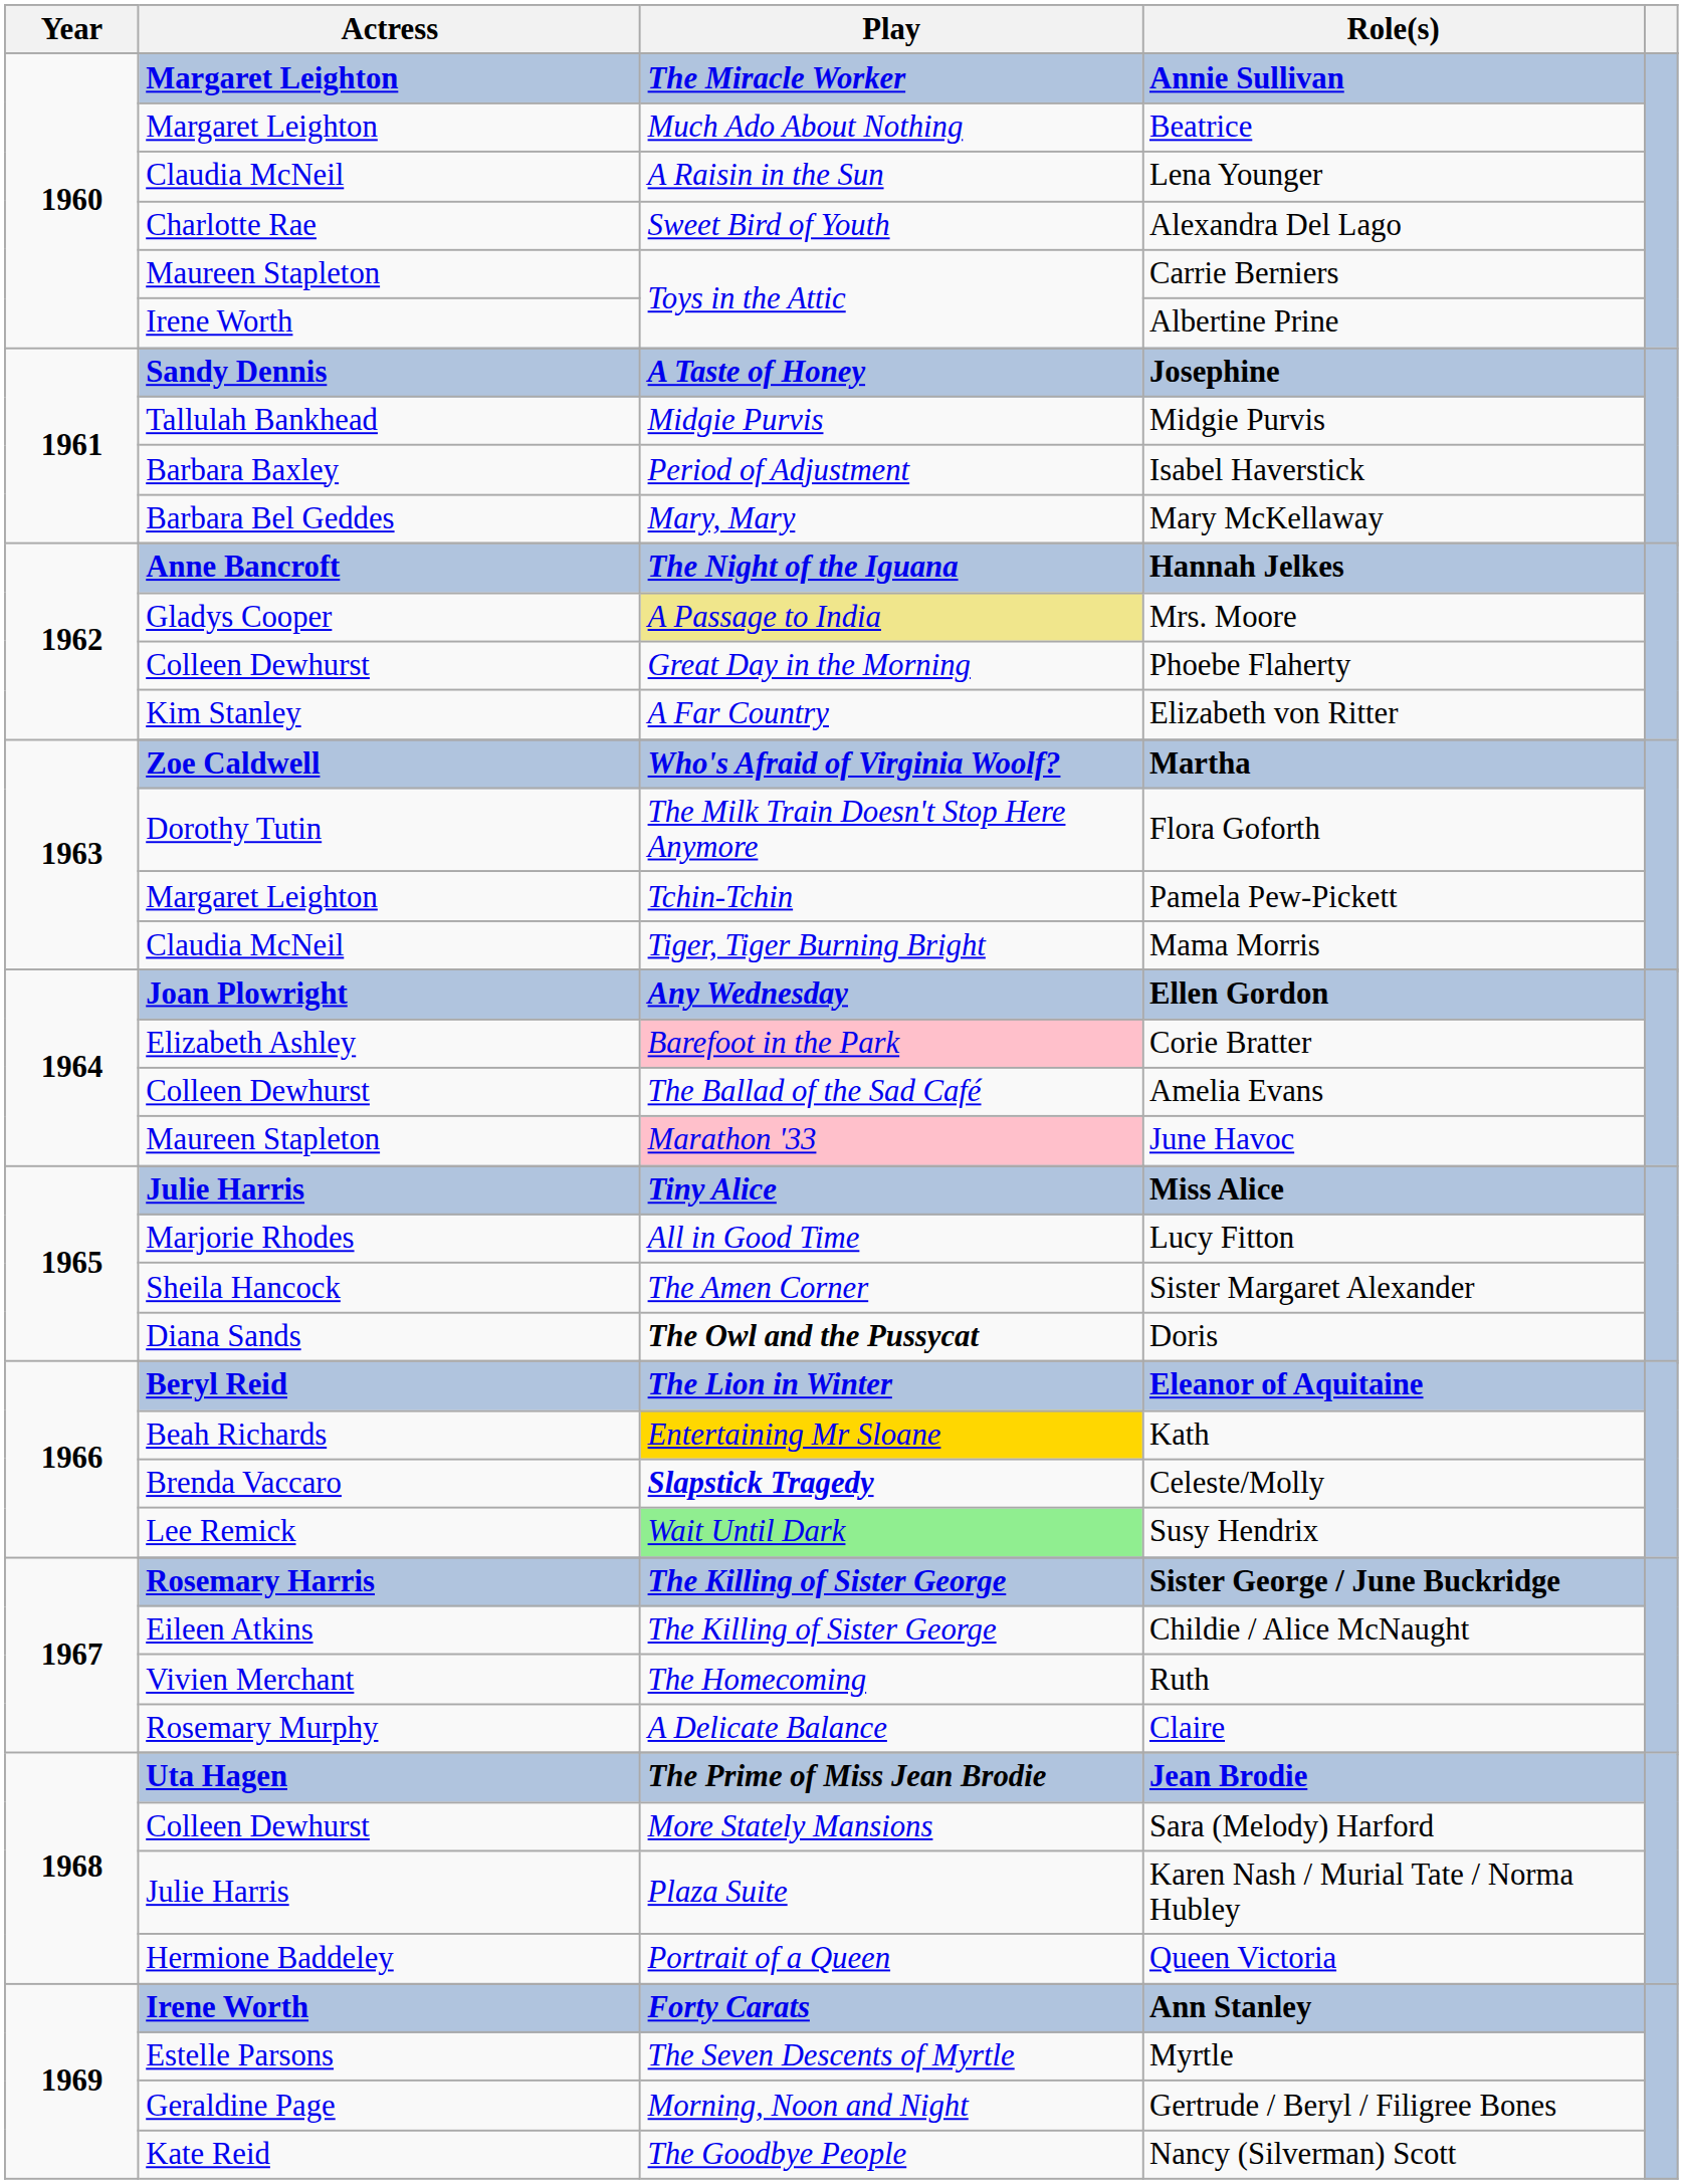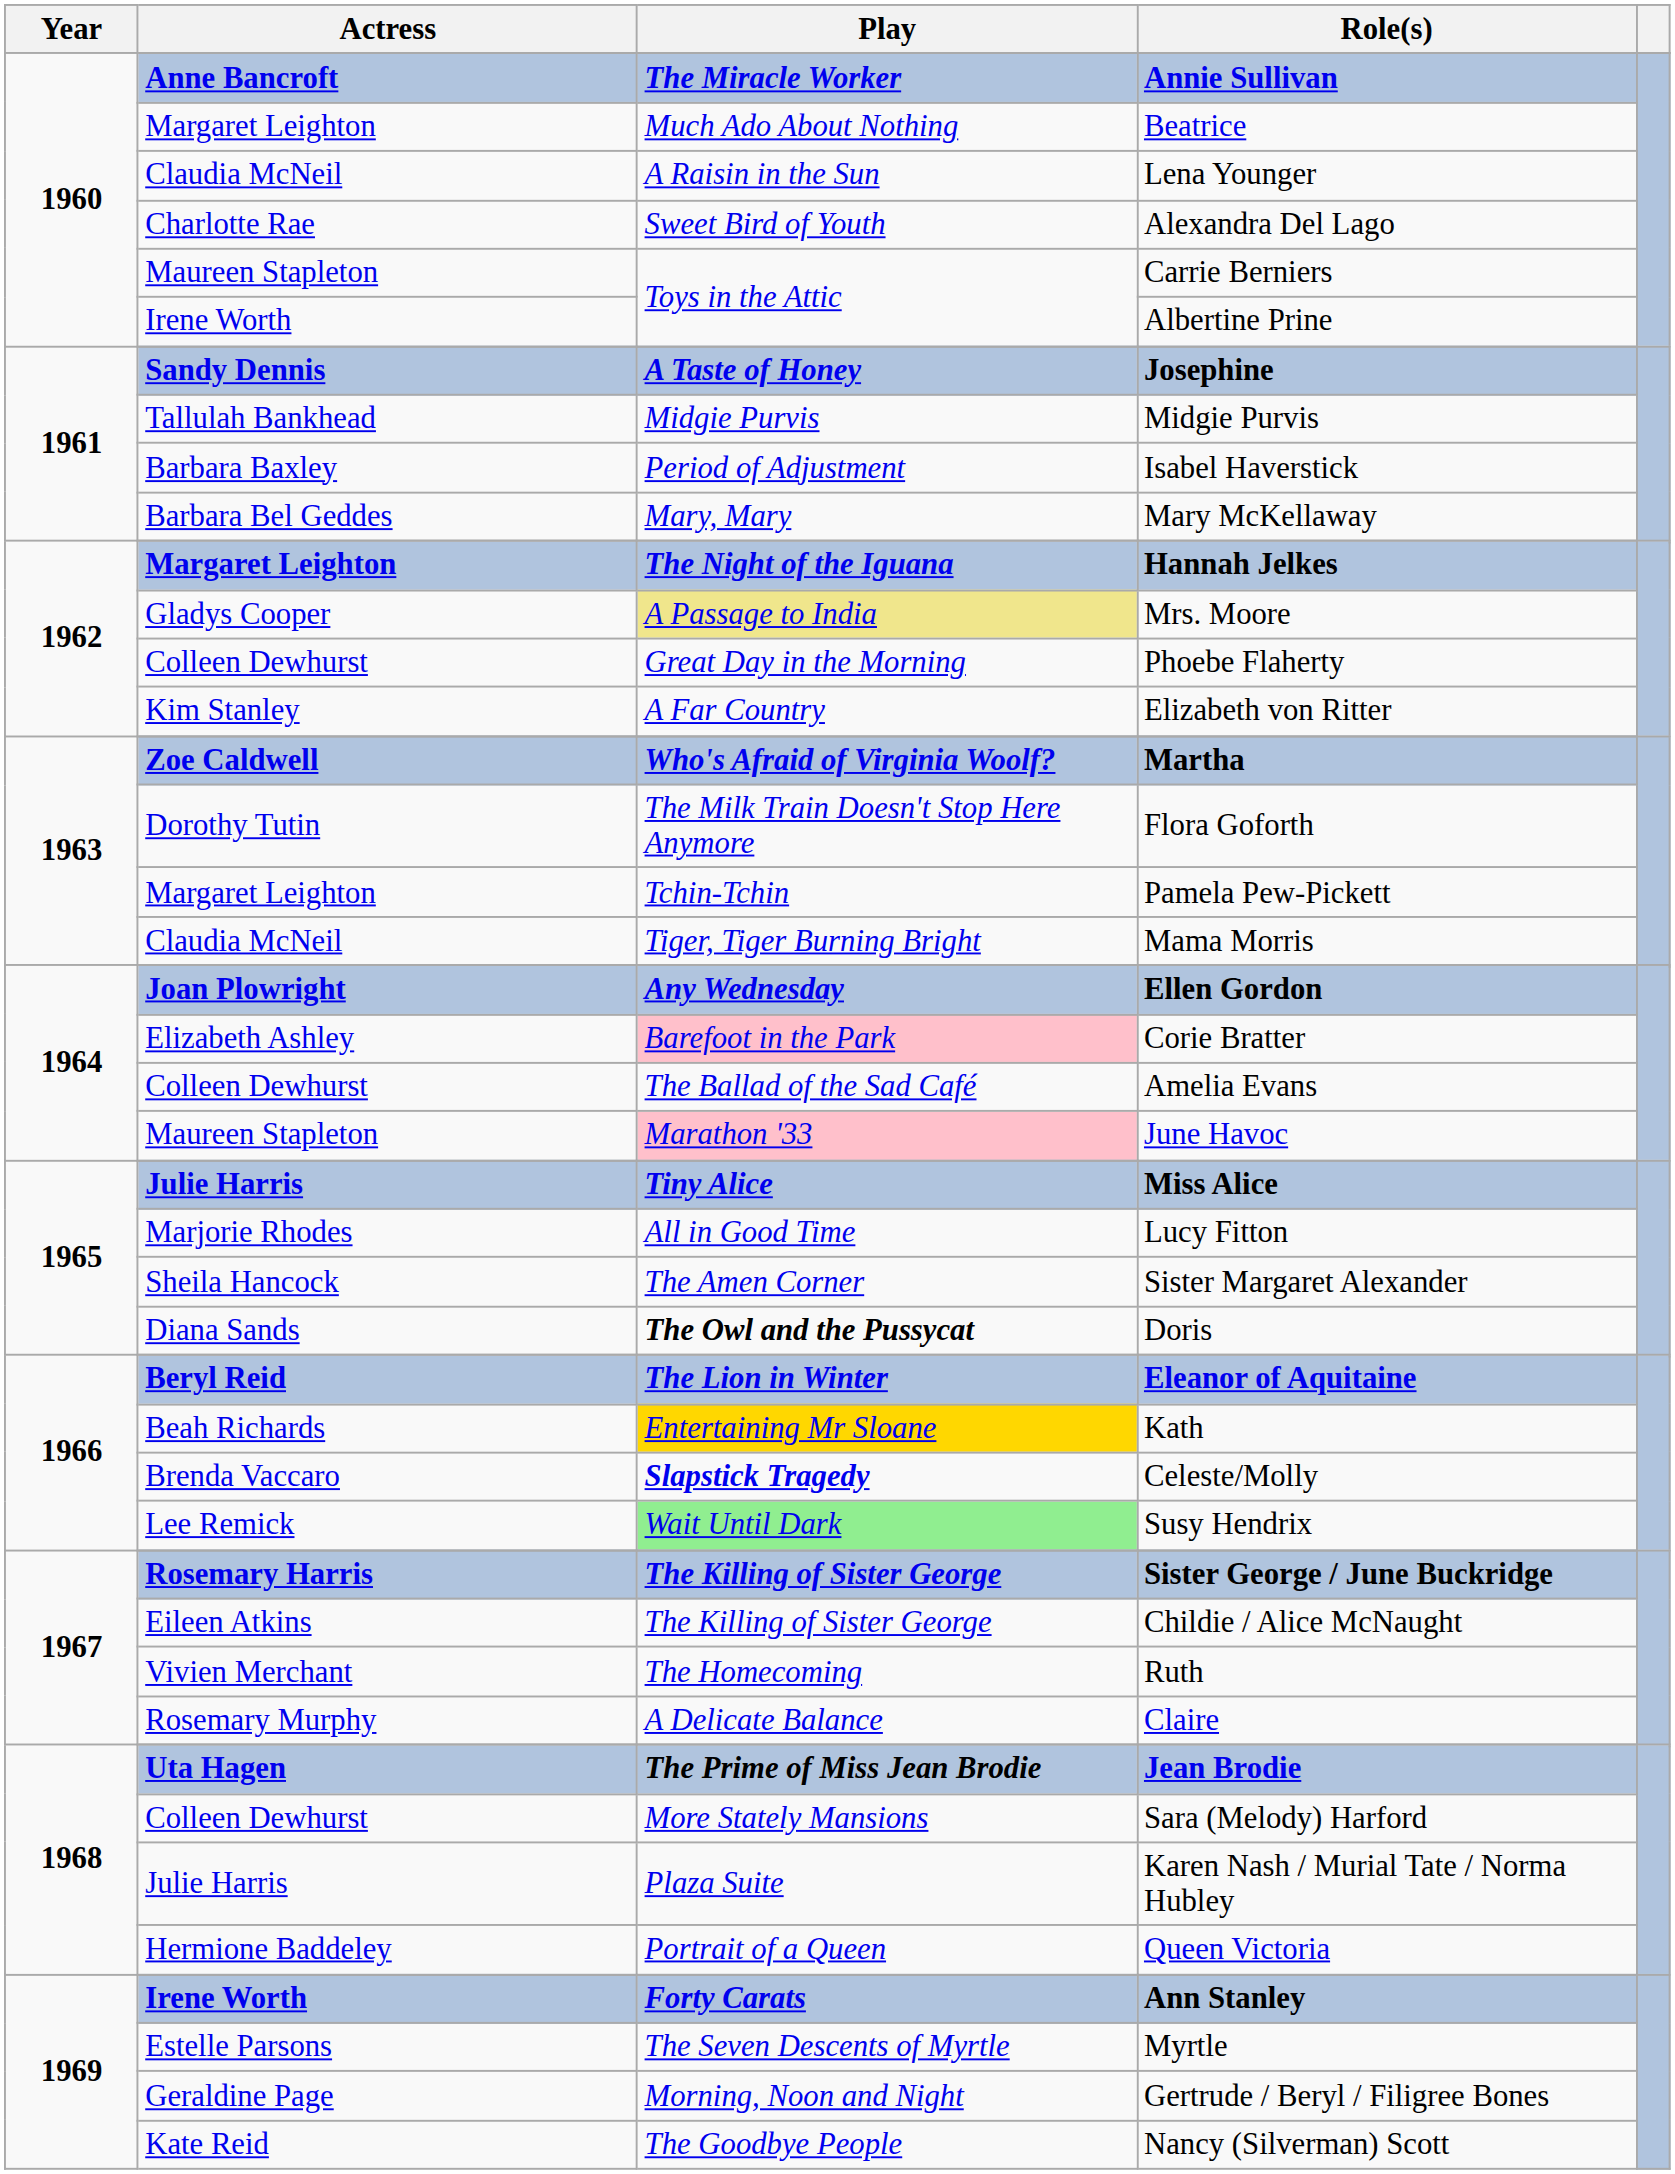Annie Sullivan | Actress: Margaret Leighton -> Anne Bancroft
Hannah Jelkes | Actress: Anne Bancroft -> Margaret Leighton
